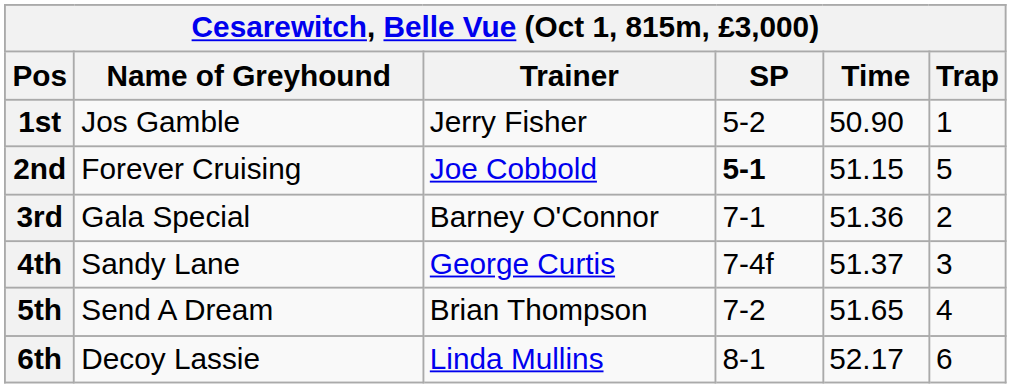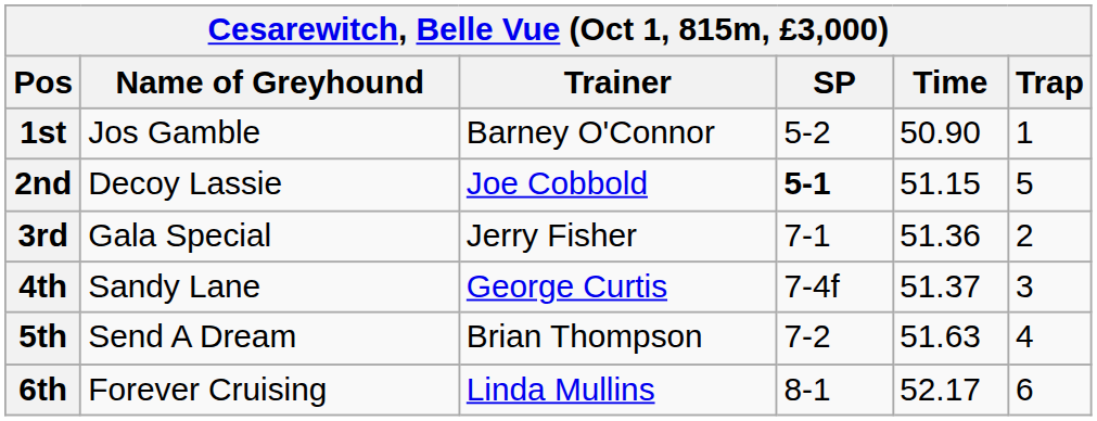1st | Trainer: Jerry Fisher -> Barney O'Connor
2nd | Name of Greyhound: Forever Cruising -> Decoy Lassie
3rd | Trainer: Barney O'Connor -> Jerry Fisher
5th | Time: 51.65 -> 51.63
6th | Name of Greyhound: Decoy Lassie -> Forever Cruising
